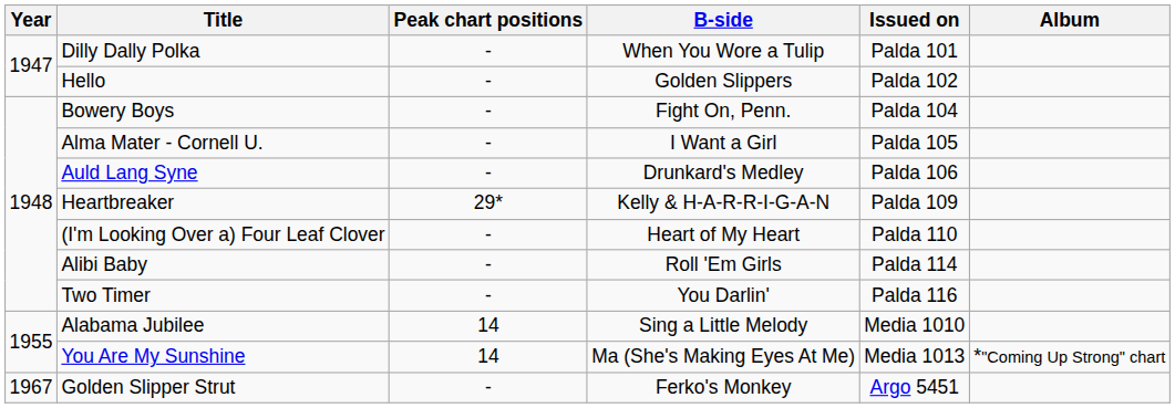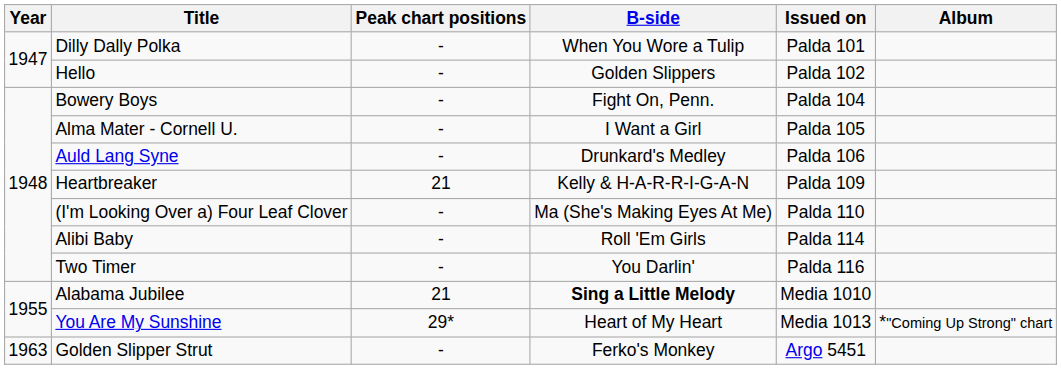Heartbreaker | Peak chart positions: 29* -> 21
(I'm Looking Over a) Four Leaf Clover | B-side: Heart of My Heart -> Ma (She's Making Eyes At Me)
Alabama Jubilee | Peak chart positions: 14 -> 21
Alabama Jubilee | B-side: normal -> bold
You Are My Sunshine | Peak chart positions: 14 -> 29*
You Are My Sunshine | B-side: Ma (She's Making Eyes At Me) -> Heart of My Heart
Golden Slipper Strut | Year: 1967 -> 1963
